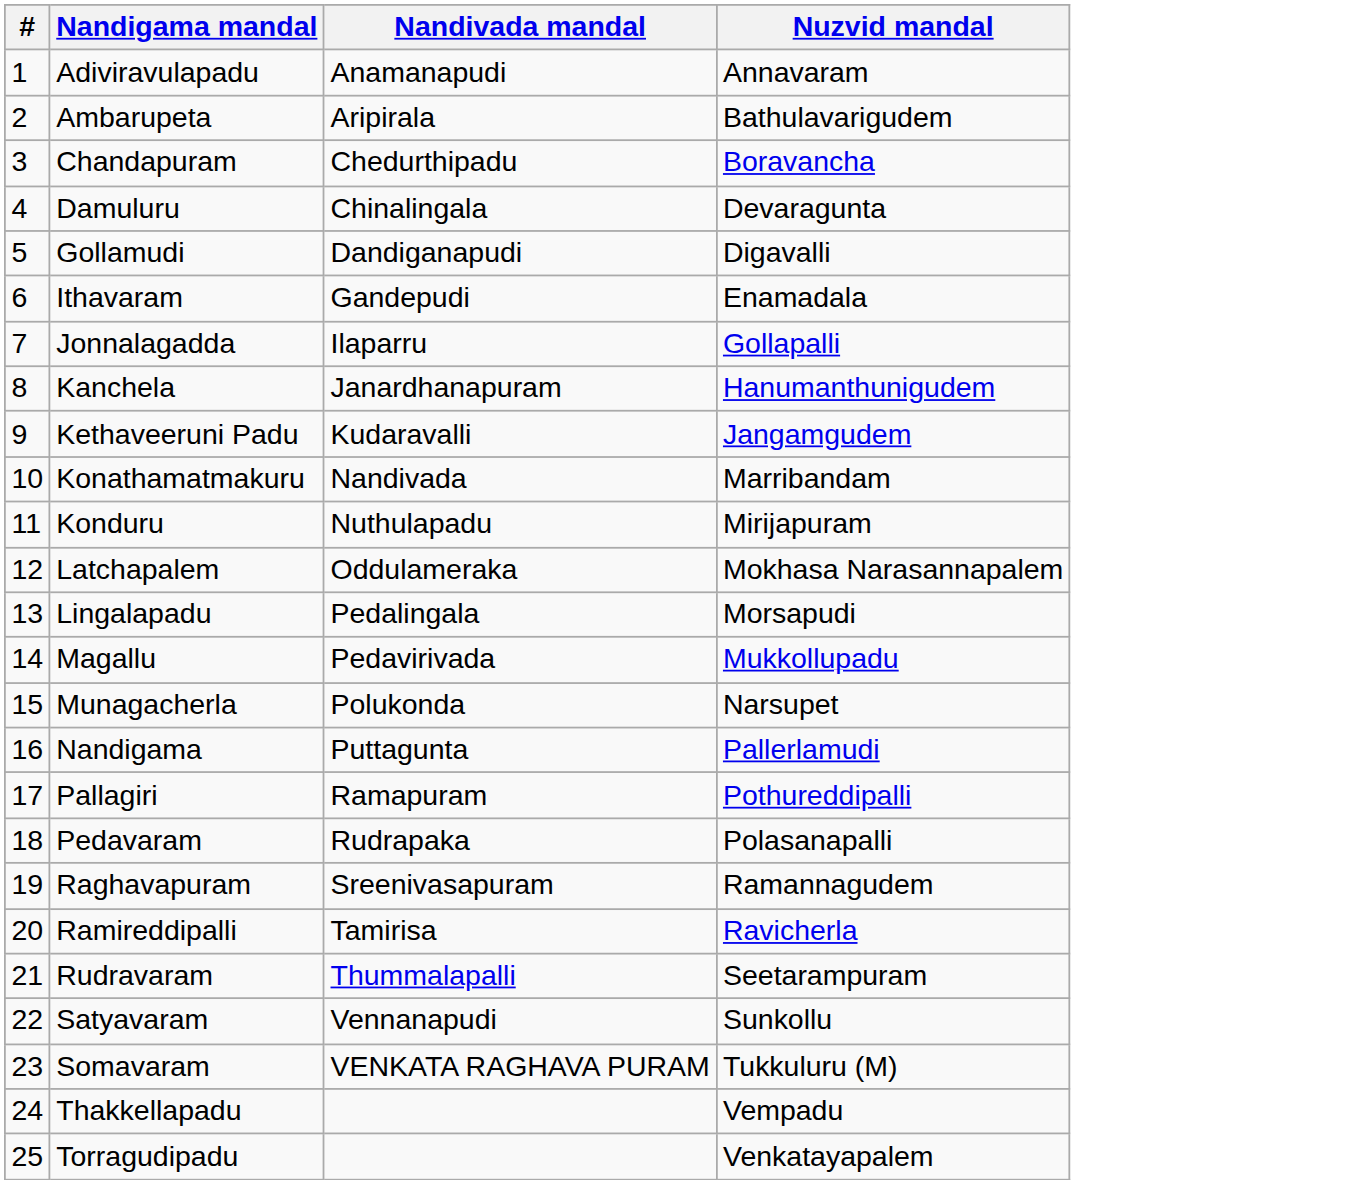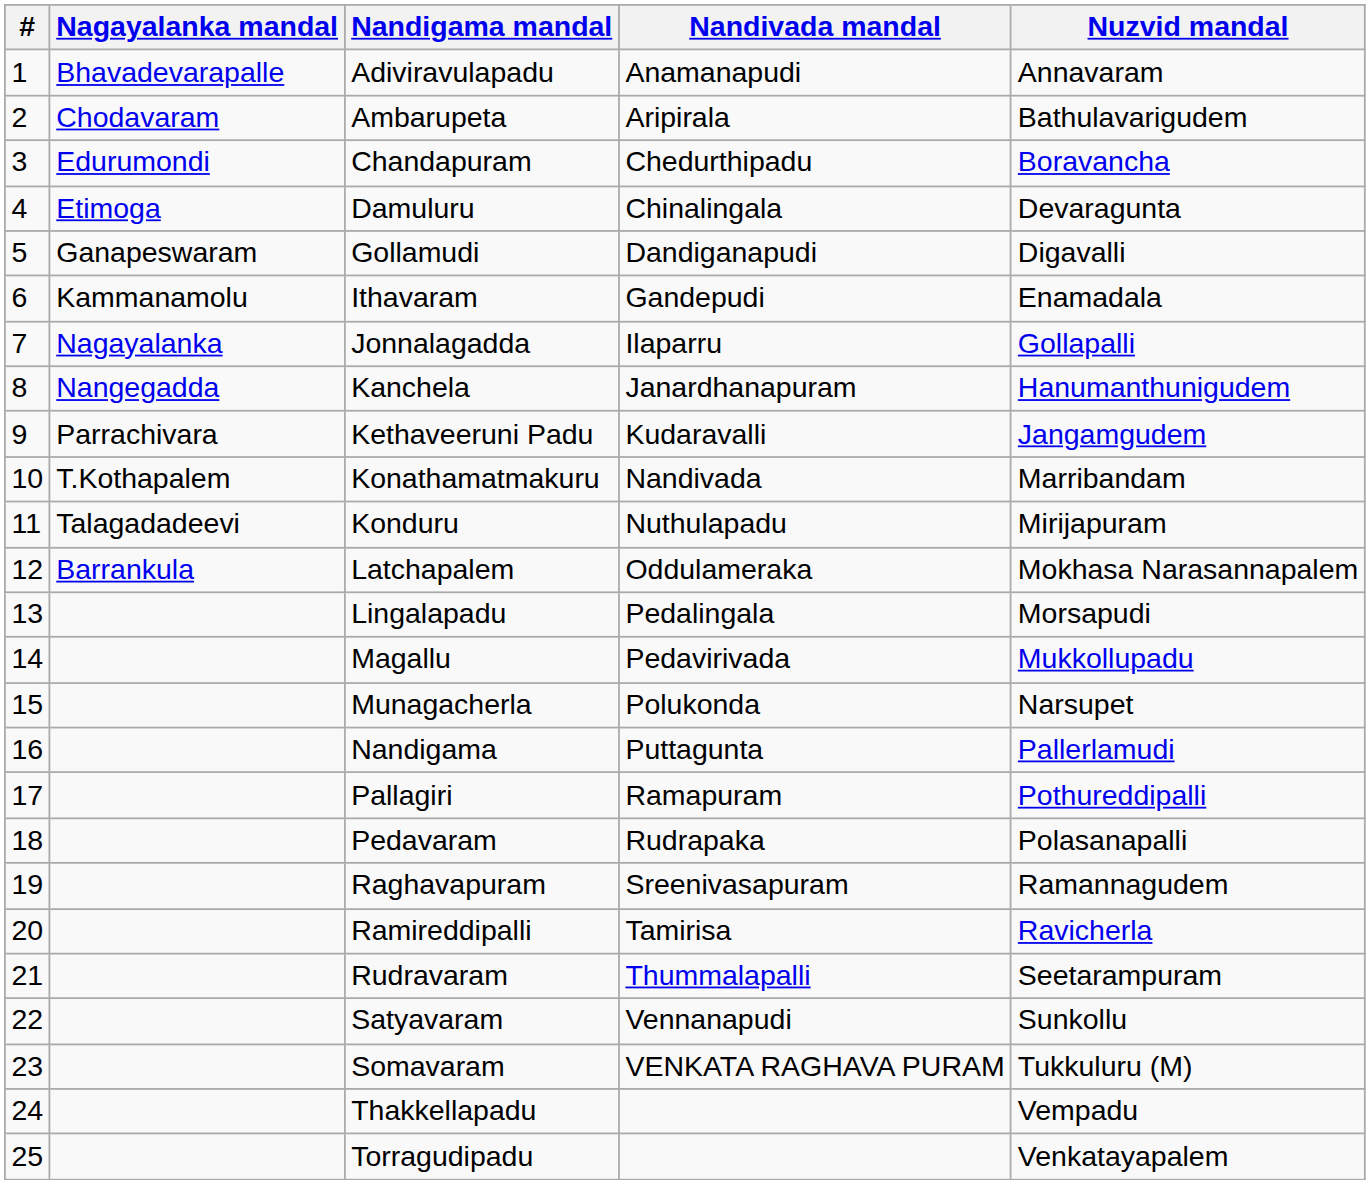+ column: Nagayalanka mandal | Bhavadevarapalle | Chodavaram | Edurumondi | Etimoga | Ganapeswaram | Kammanamolu | Nagayalanka | Nangegadda | Parrachivara | T.Kothapalem | Talagadadeevi | Barrankula
